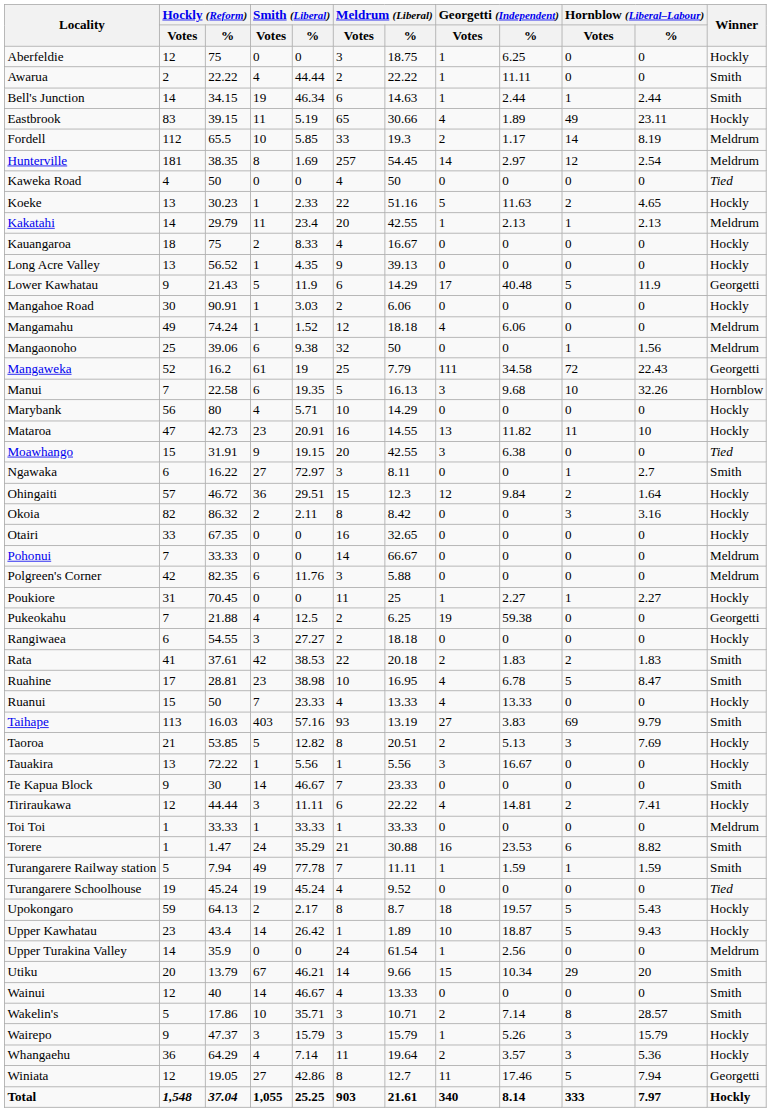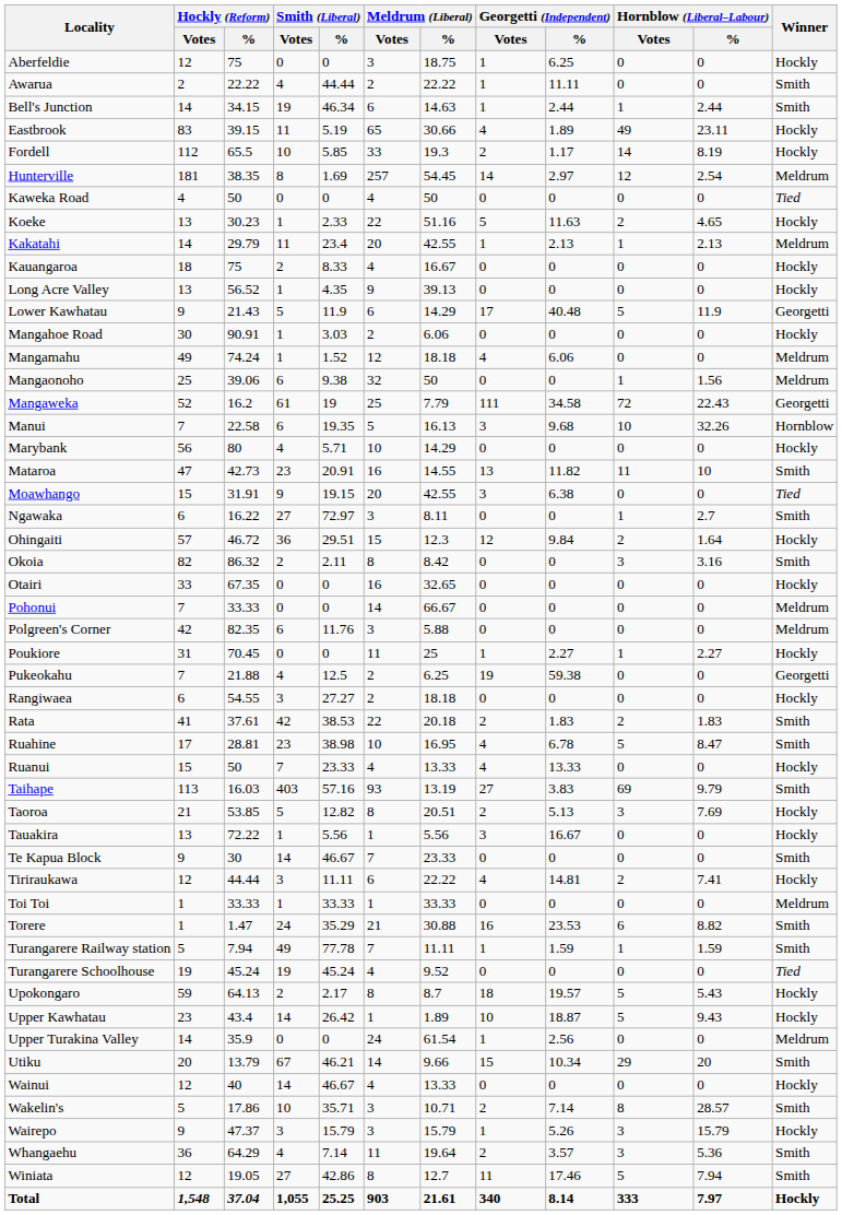Fordell | Winner: Meldrum -> Hockly
Mataroa | Winner: Hockly -> Smith
Okoia | Winner: Hockly -> Smith
Wainui | Winner: Smith -> Hockly
Whangaehu | Winner: Hockly -> Smith
Winiata | Winner: Georgetti -> Smith
